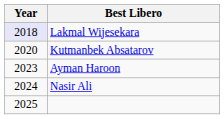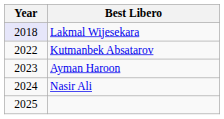Kutmanbek Absatarov | Year: 2020 -> 2022
